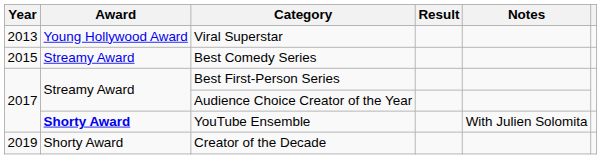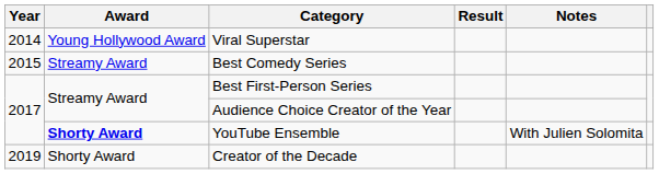Viral Superstar | Year: 2013 -> 2014
